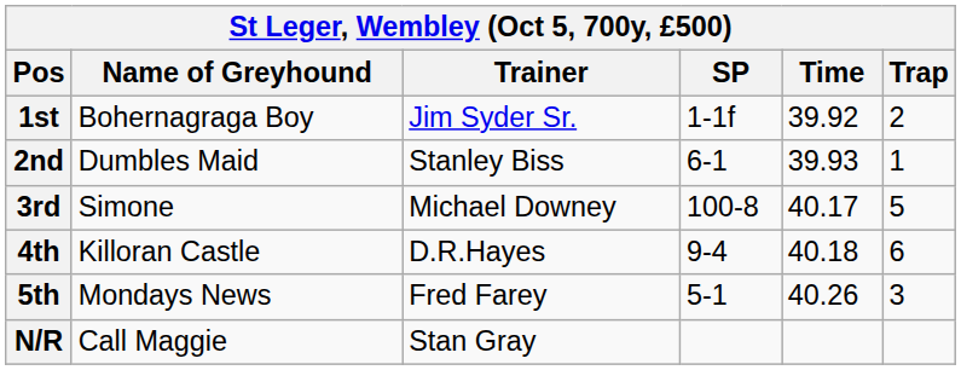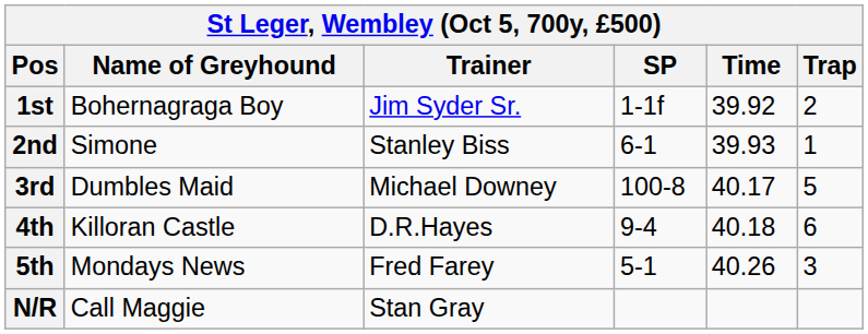2nd | Name of Greyhound: Dumbles Maid -> Simone
3rd | Name of Greyhound: Simone -> Dumbles Maid
